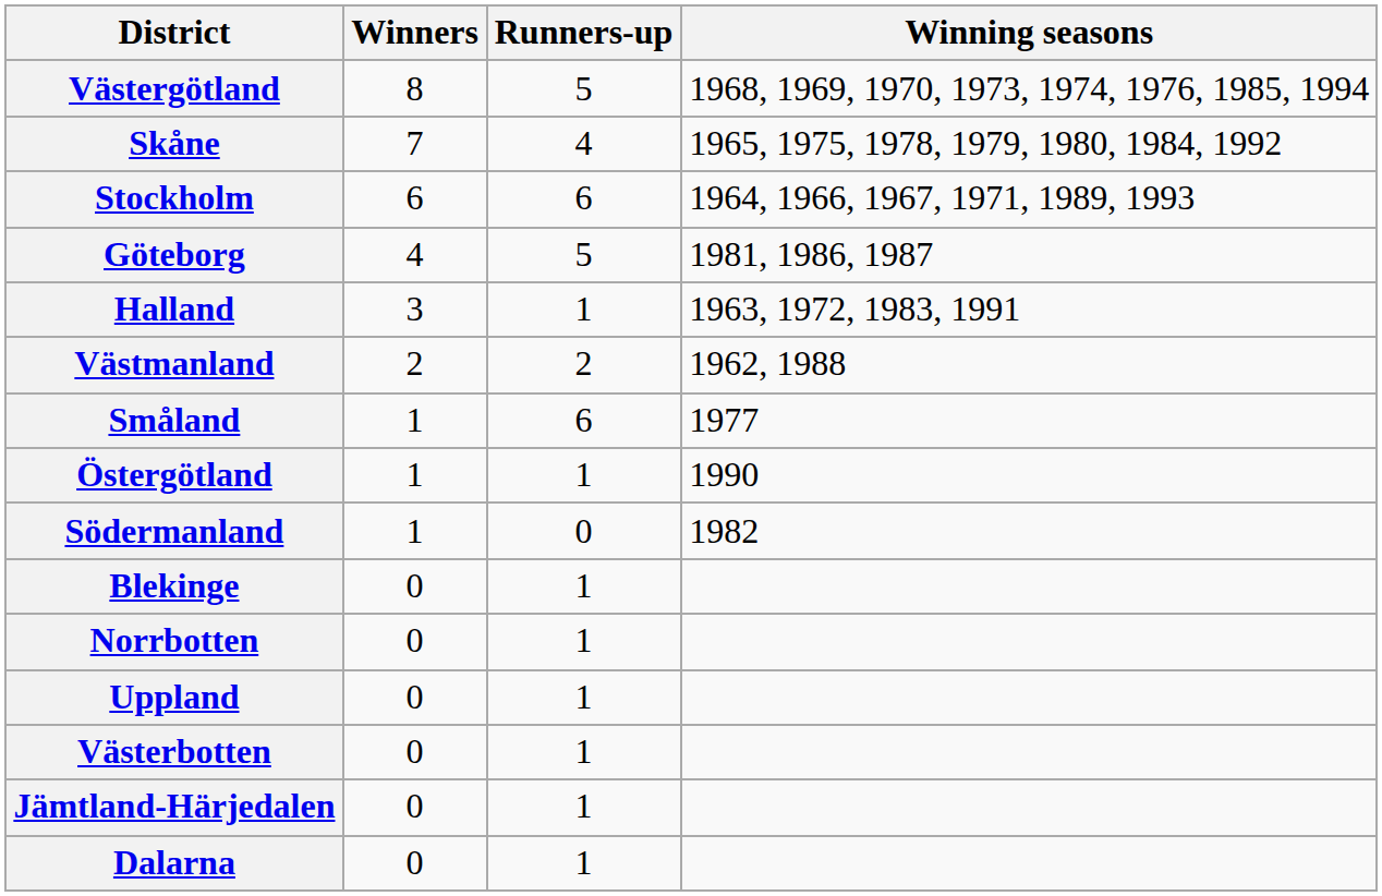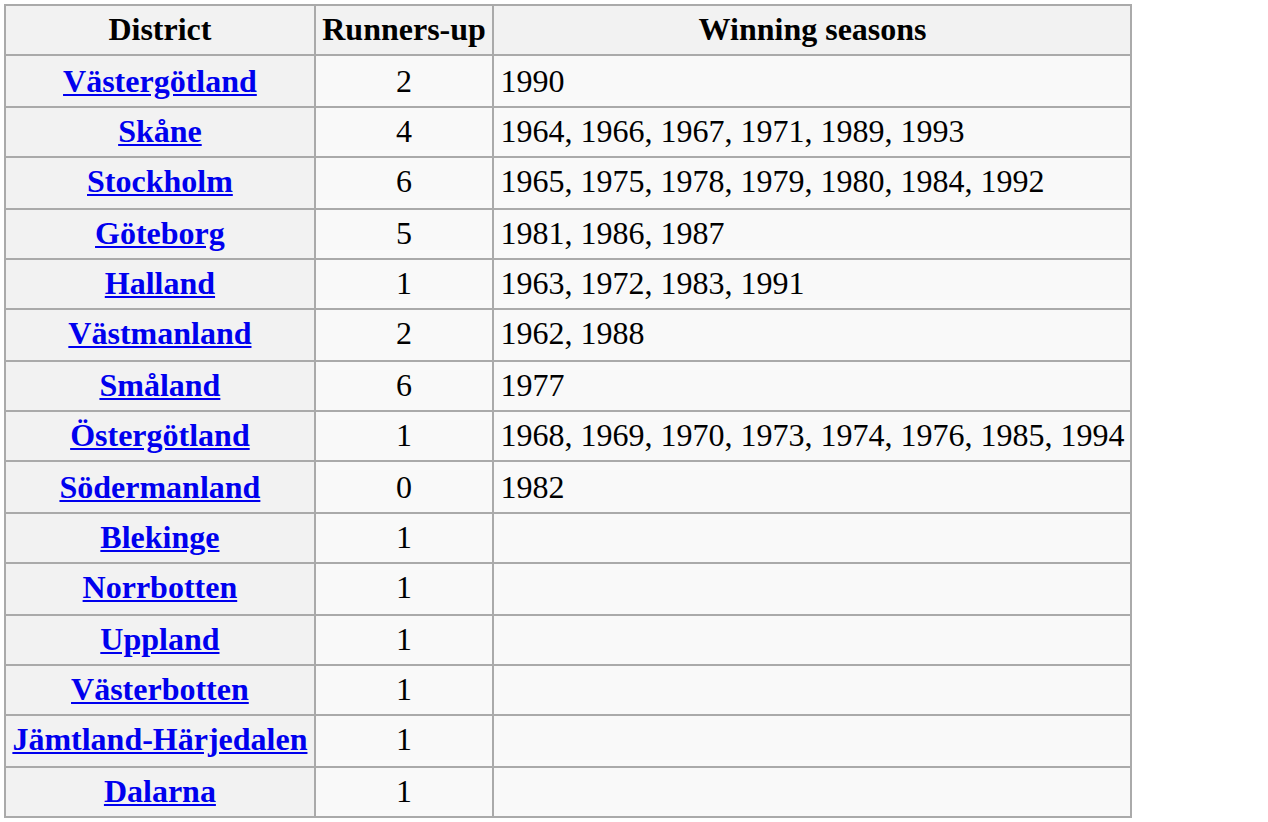- column: Winners | 8 | 7 | 6 | 4 | 3 | 2 | 1 | 1 | 1 | 0 | 0 | 0 | 0 | 0 | 0
Västergötland | Runners-up: 5 -> 2
Västergötland | Winning seasons: 1968, 1969, 1970, 1973, 1974, 1976, 1985, 1994 -> 1990
Skåne | Winning seasons: 1965, 1975, 1978, 1979, 1980, 1984, 1992 -> 1964, 1966, 1967, 1971, 1989, 1993
Stockholm | Winning seasons: 1964, 1966, 1967, 1971, 1989, 1993 -> 1965, 1975, 1978, 1979, 1980, 1984, 1992
Östergötland | Winning seasons: 1990 -> 1968, 1969, 1970, 1973, 1974, 1976, 1985, 1994
